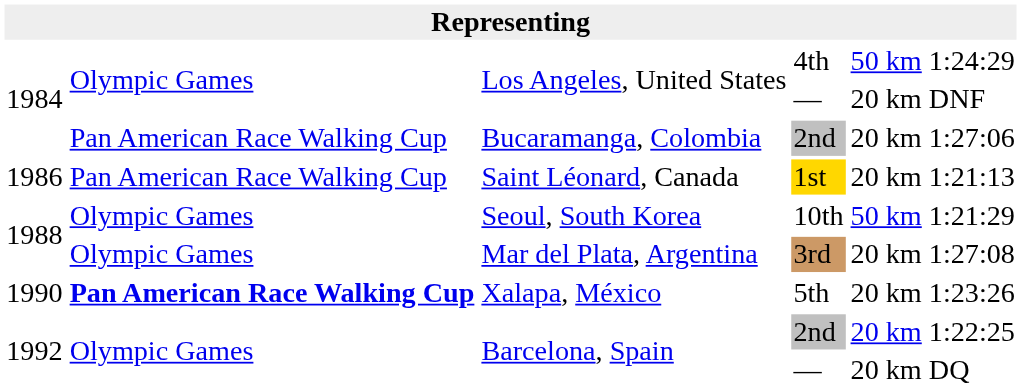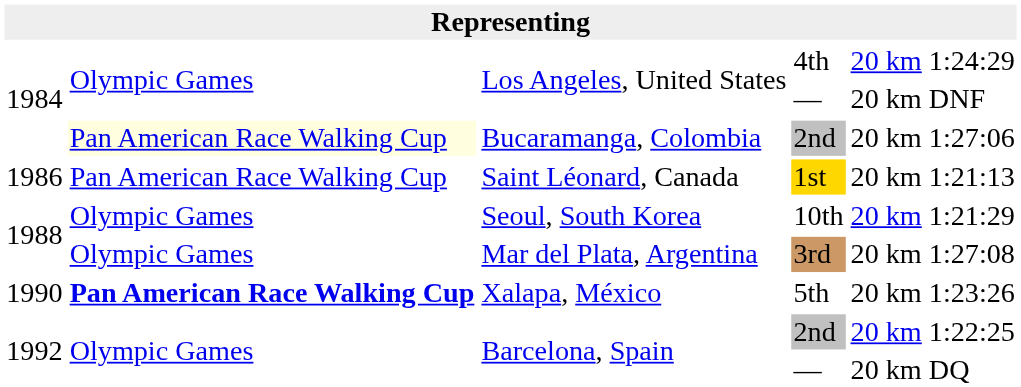Los Angeles, United States / 4th | column 5: 50 km -> 20 km
Bucaramanga, Colombia | column 2: no background -> lightyellow background
Seoul, South Korea | column 5: 50 km -> 20 km
